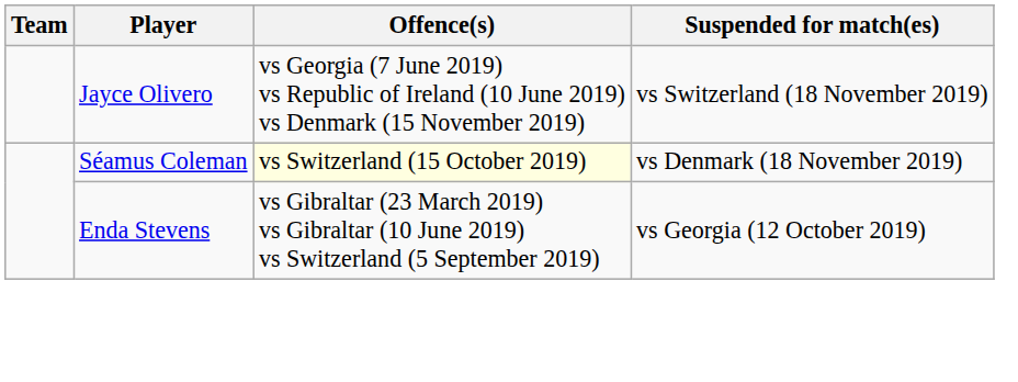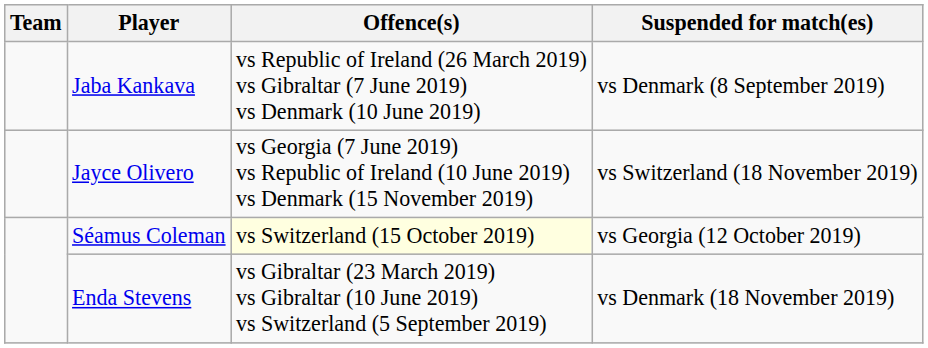+ row: Jaba Kankava | vs Republic of Ireland (26 March 2019) vs Gibraltar (7 June 2019) vs Denmark (10 June 2019) | vs Denmark (8 September 2019)
Séamus Coleman | Suspended for match(es): vs Denmark (18 November 2019) -> vs Georgia (12 October 2019)
Enda Stevens | Suspended for match(es): vs Georgia (12 October 2019) -> vs Denmark (18 November 2019)
